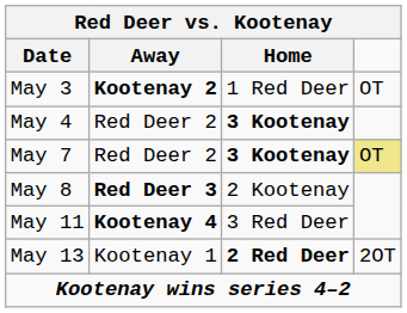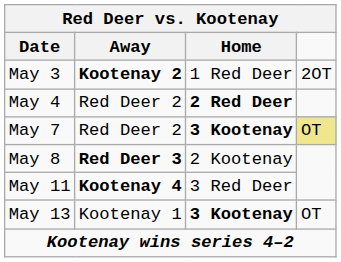May 3 | column 4: OT -> 2OT
May 4 | Home: 3 Kootenay -> 2 Red Deer
May 13 | Home: 2 Red Deer -> 3 Kootenay
May 13 | column 4: 2OT -> OT
